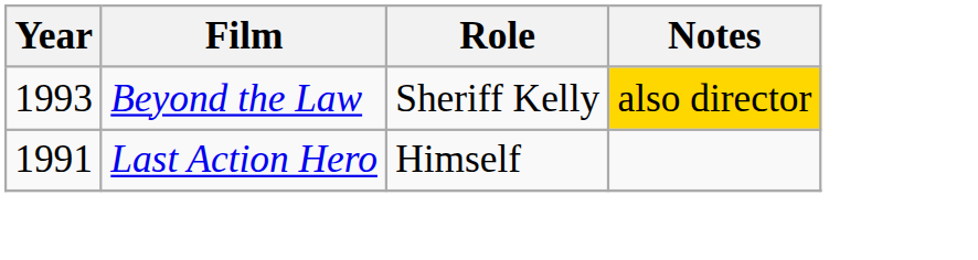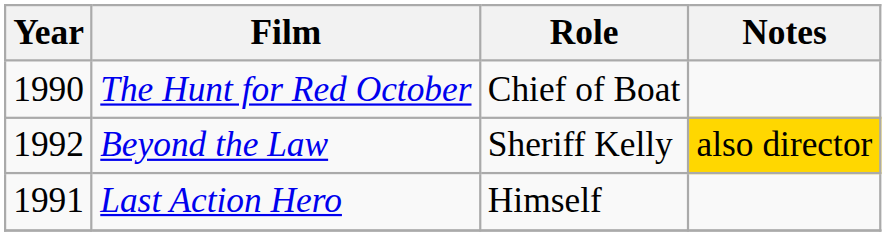+ row: 1990 | The Hunt for Red October | Chief of Boat
Beyond the Law | Year: 1993 -> 1992
